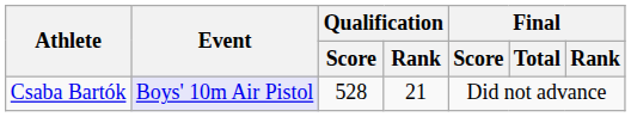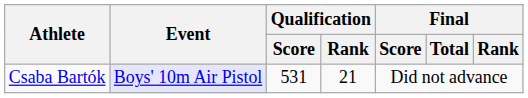Csaba Bartók | Qualification / Score: 528 -> 531
